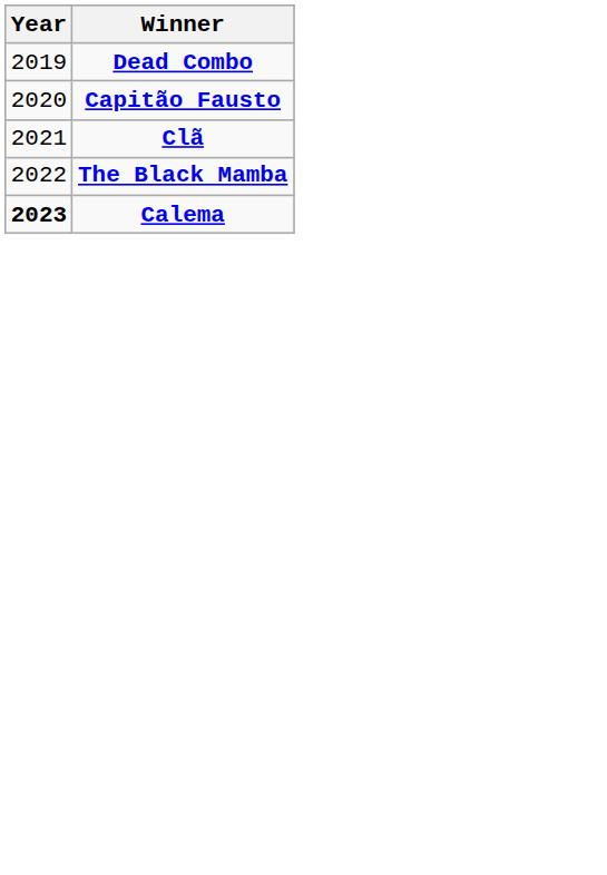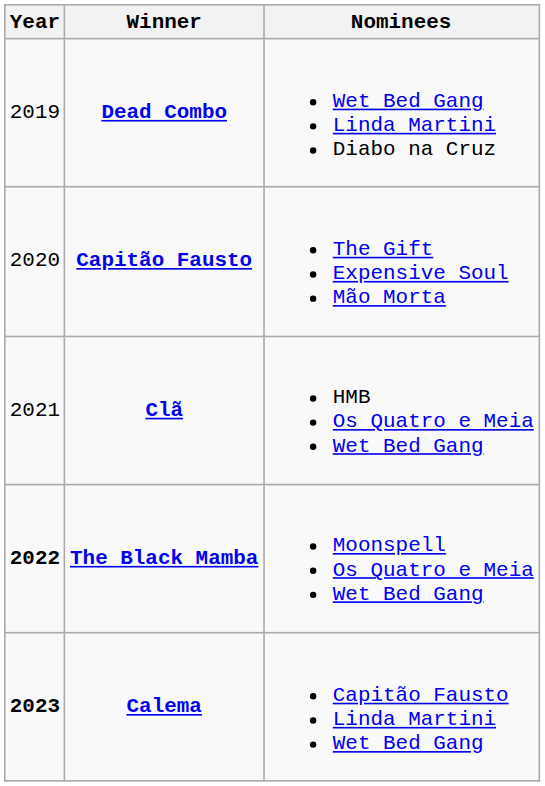+ column: Nominees | Wet Bed Gang Linda Martini Diabo na Cruz | The Gift Expensive Soul Mão Morta | HMB Os Quatro e Meia Wet Bed Gang | Moonspell Os Quatro e Meia Wet Bed Gang | Capitão Fausto Linda Martini Wet Bed Gang
The Black Mamba | Year: normal -> bold
